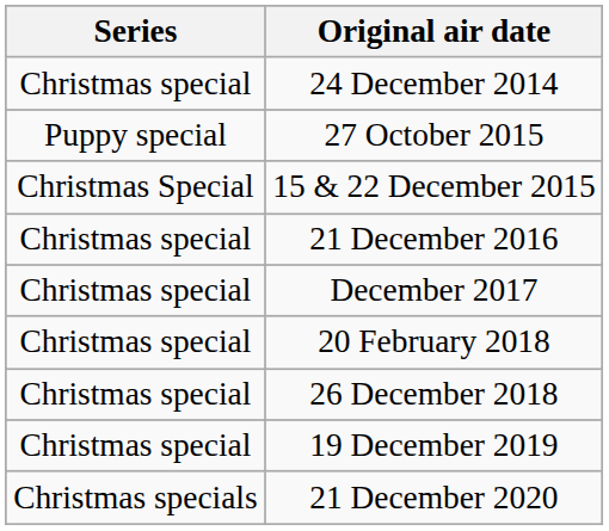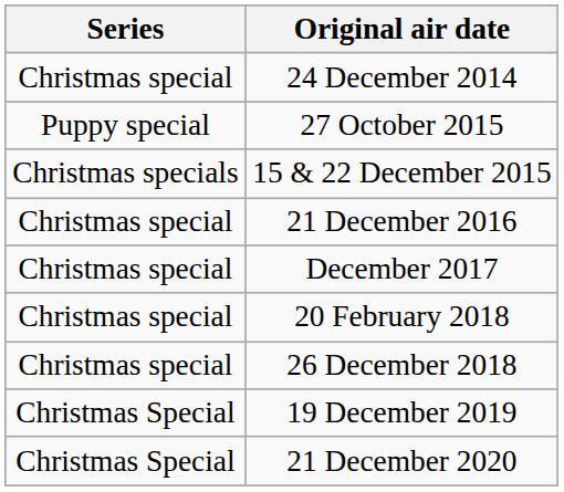15 & 22 December 2015 | Series: Christmas Special -> Christmas specials
19 December 2019 | Series: Christmas special -> Christmas Special
21 December 2020 | Series: Christmas specials -> Christmas Special
